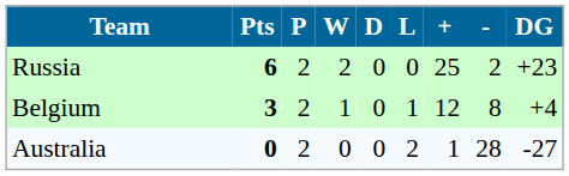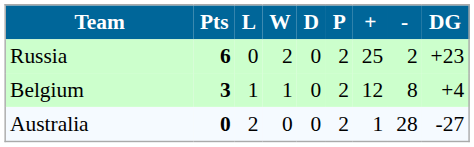columns swapped: P <-> L
